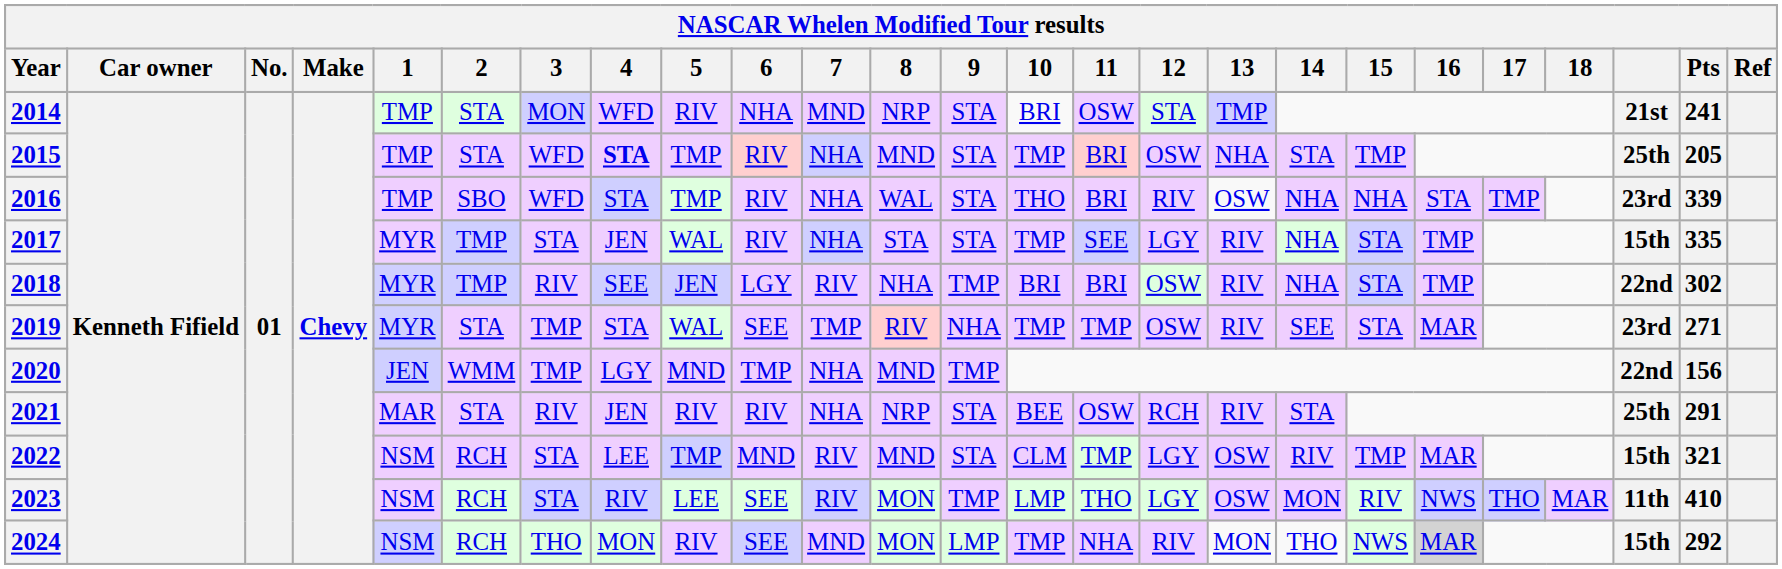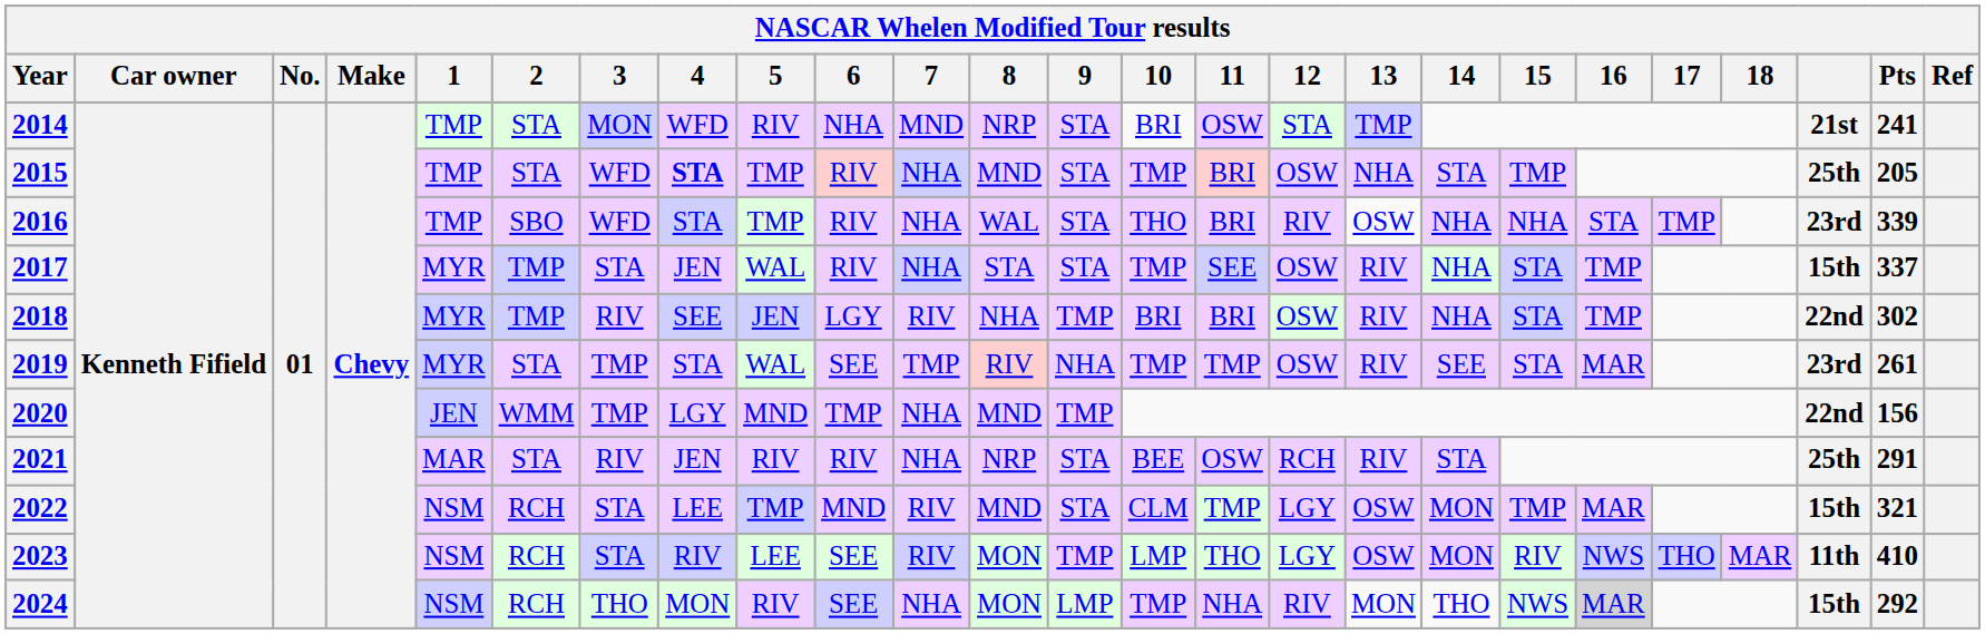2017 | 12: LGY -> OSW
2017 | Pts: 335 -> 337
2019 | Pts: 271 -> 261
2022 | 14: RIV -> MON
2024 | 7: MND -> NHA
